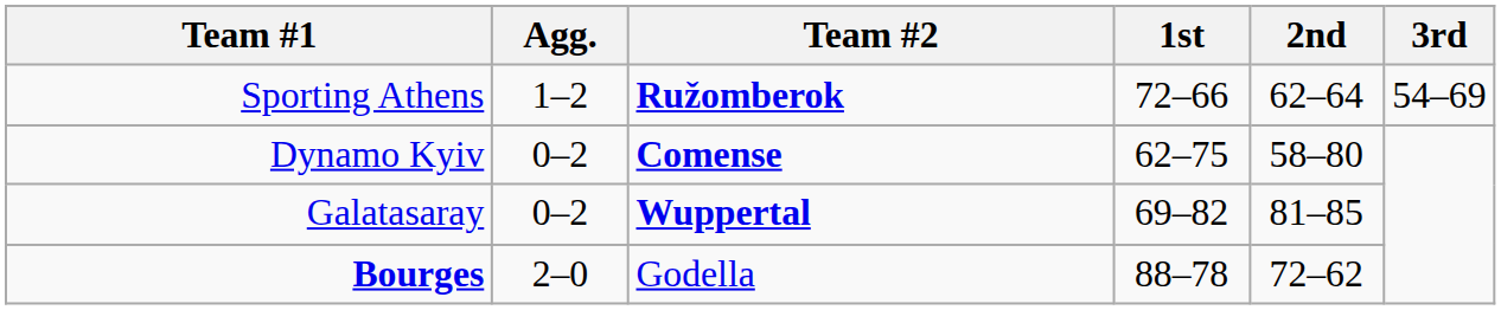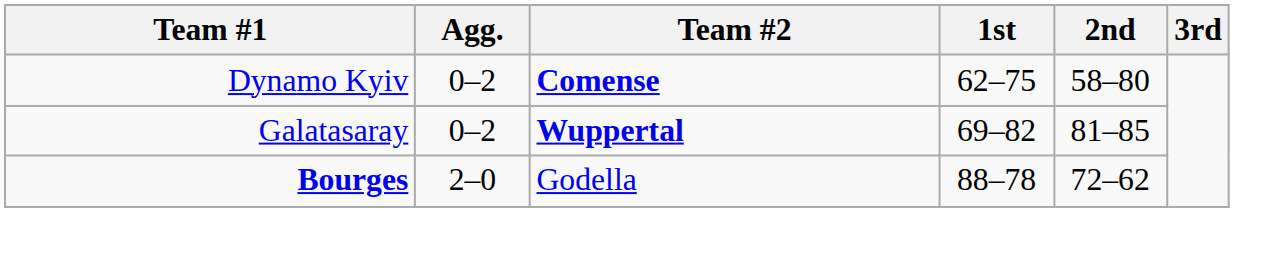- row: Sporting Athens | 1–2 | Ružomberok | 72–66 | 62–64 | 54–69
